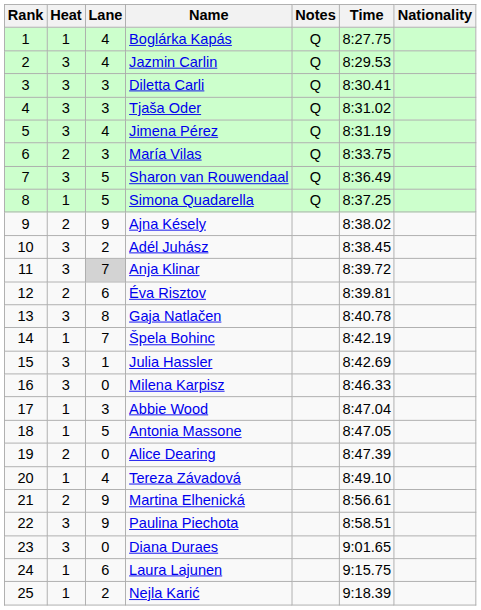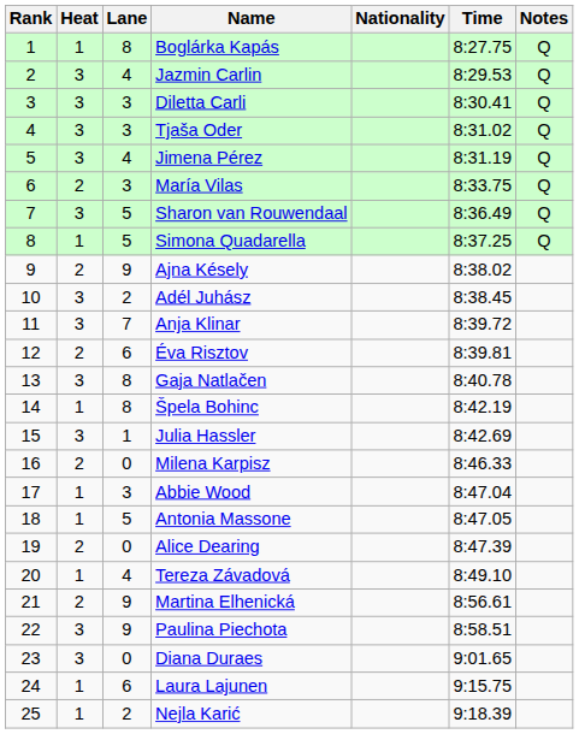columns swapped: Nationality <-> Notes
Boglárka Kapás | Lane: 4 -> 8
Anja Klinar | Lane: lightgrey background -> no background
Špela Bohinc | Lane: 7 -> 8
Milena Karpisz | Heat: 3 -> 2
